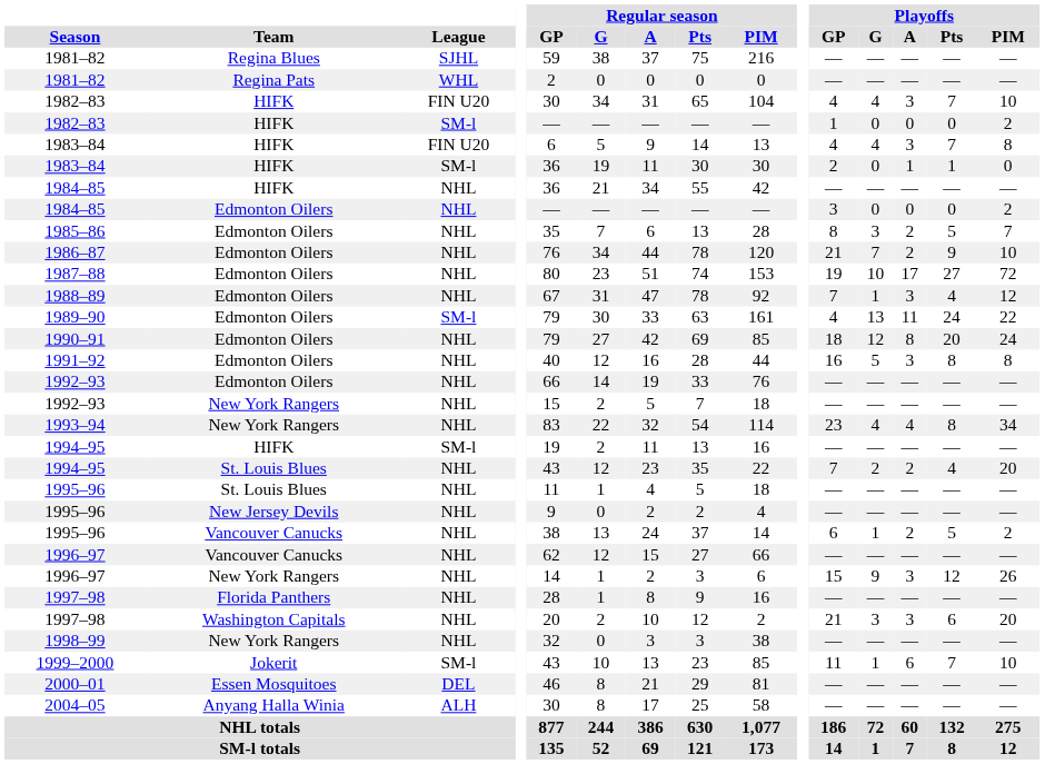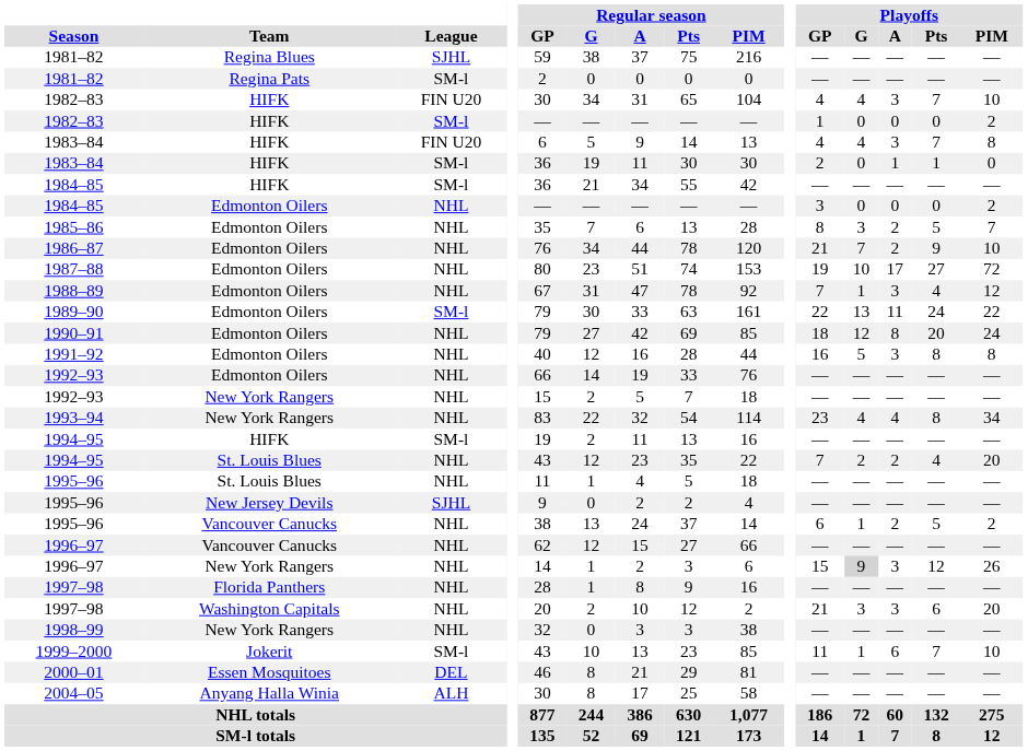1981–82 / Regina Pats | League: WHL -> SM-l
1984–85 / HIFK | League: NHL -> SM-l
1989–90 | Playoffs / GP: 4 -> 22
1995–96 / New Jersey Devils | League: NHL -> SJHL
1996–97 / New York Rangers | Playoffs / G: no background -> lightgrey background
